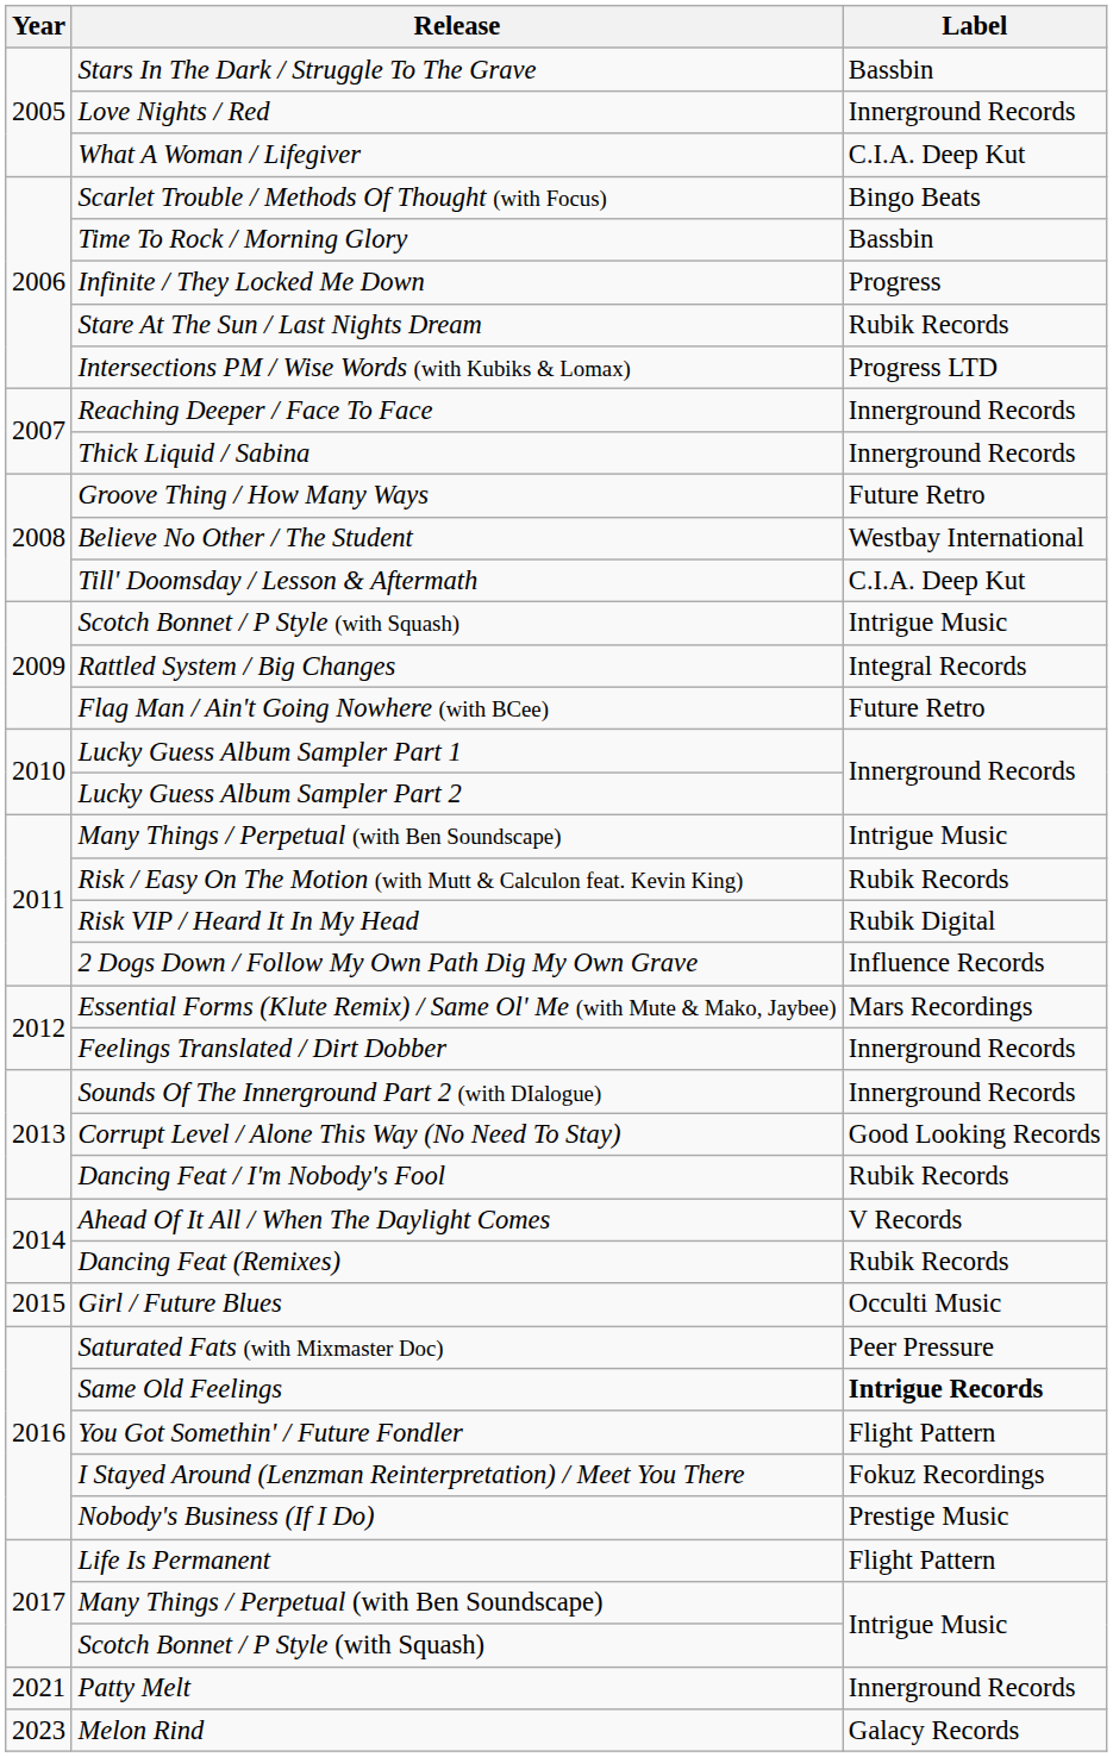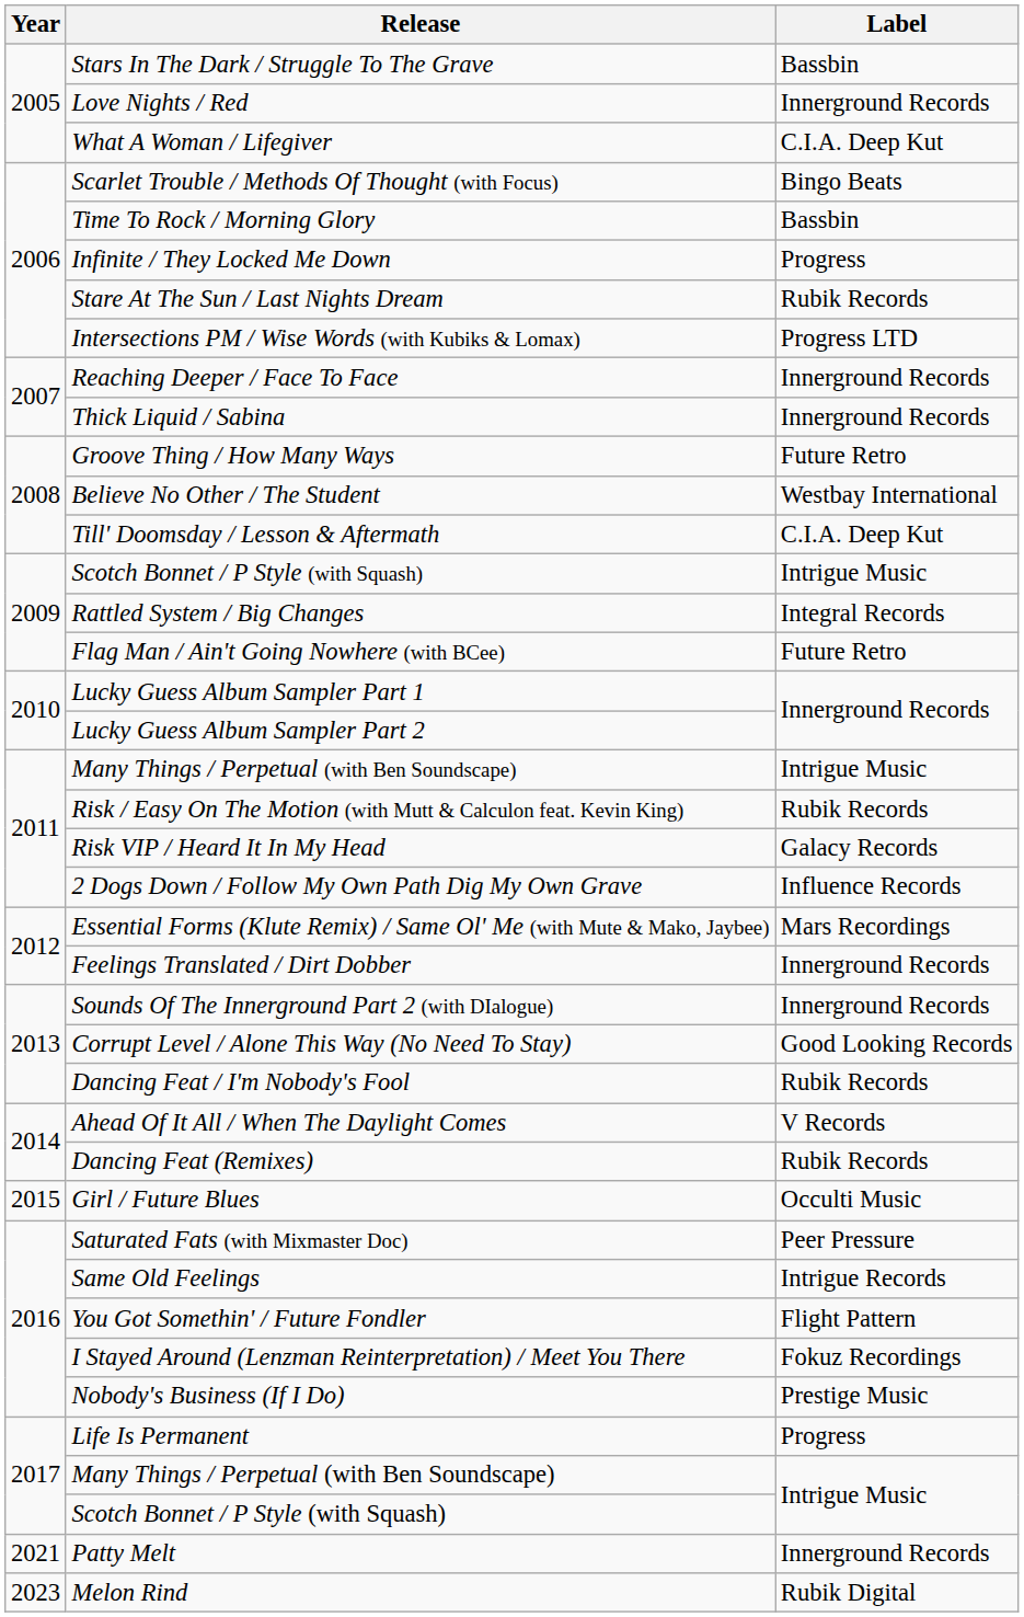Risk VIP / Heard It In My Head | Label: Rubik Digital -> Galacy Records
Same Old Feelings | Label: bold -> normal
Life Is Permanent | Label: Flight Pattern -> Progress
Melon Rind | Label: Galacy Records -> Rubik Digital
